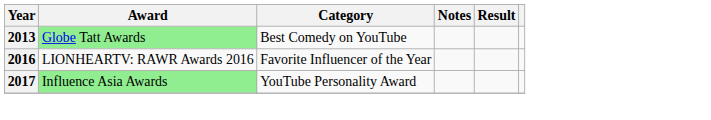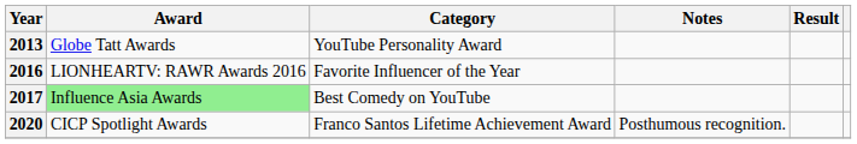2013 | Award: lightgreen background -> no background
2013 | Category: Best Comedy on YouTube -> YouTube Personality Award
2017 | Category: YouTube Personality Award -> Best Comedy on YouTube
+ row: 2020 | CICP Spotlight Awards | Franco Santos Lifetime Achievement Award | Posthumous recognition.
